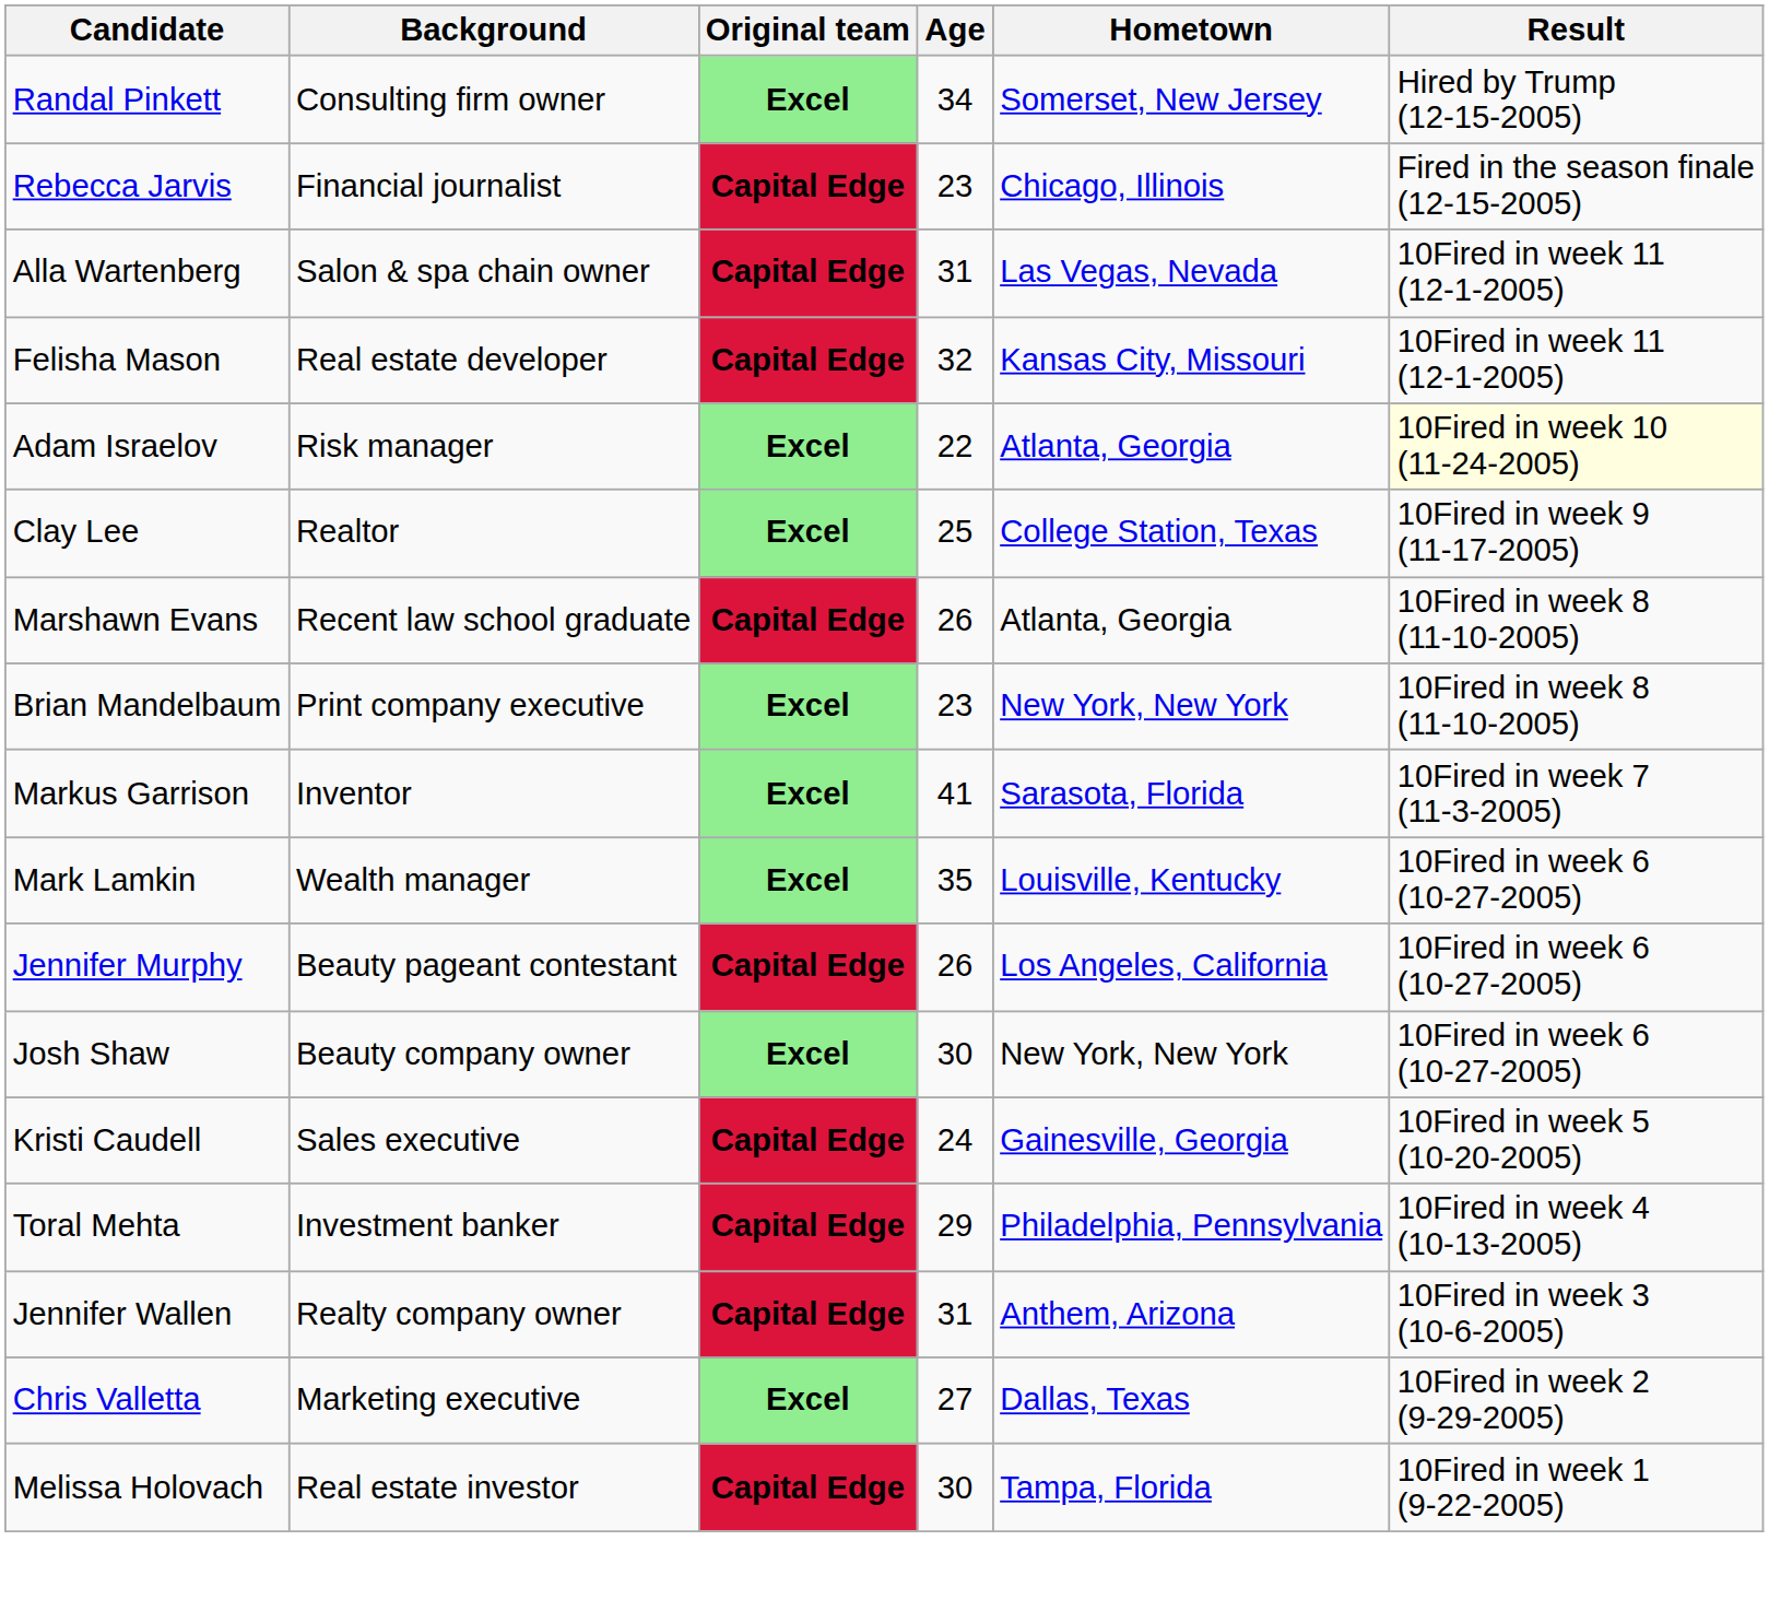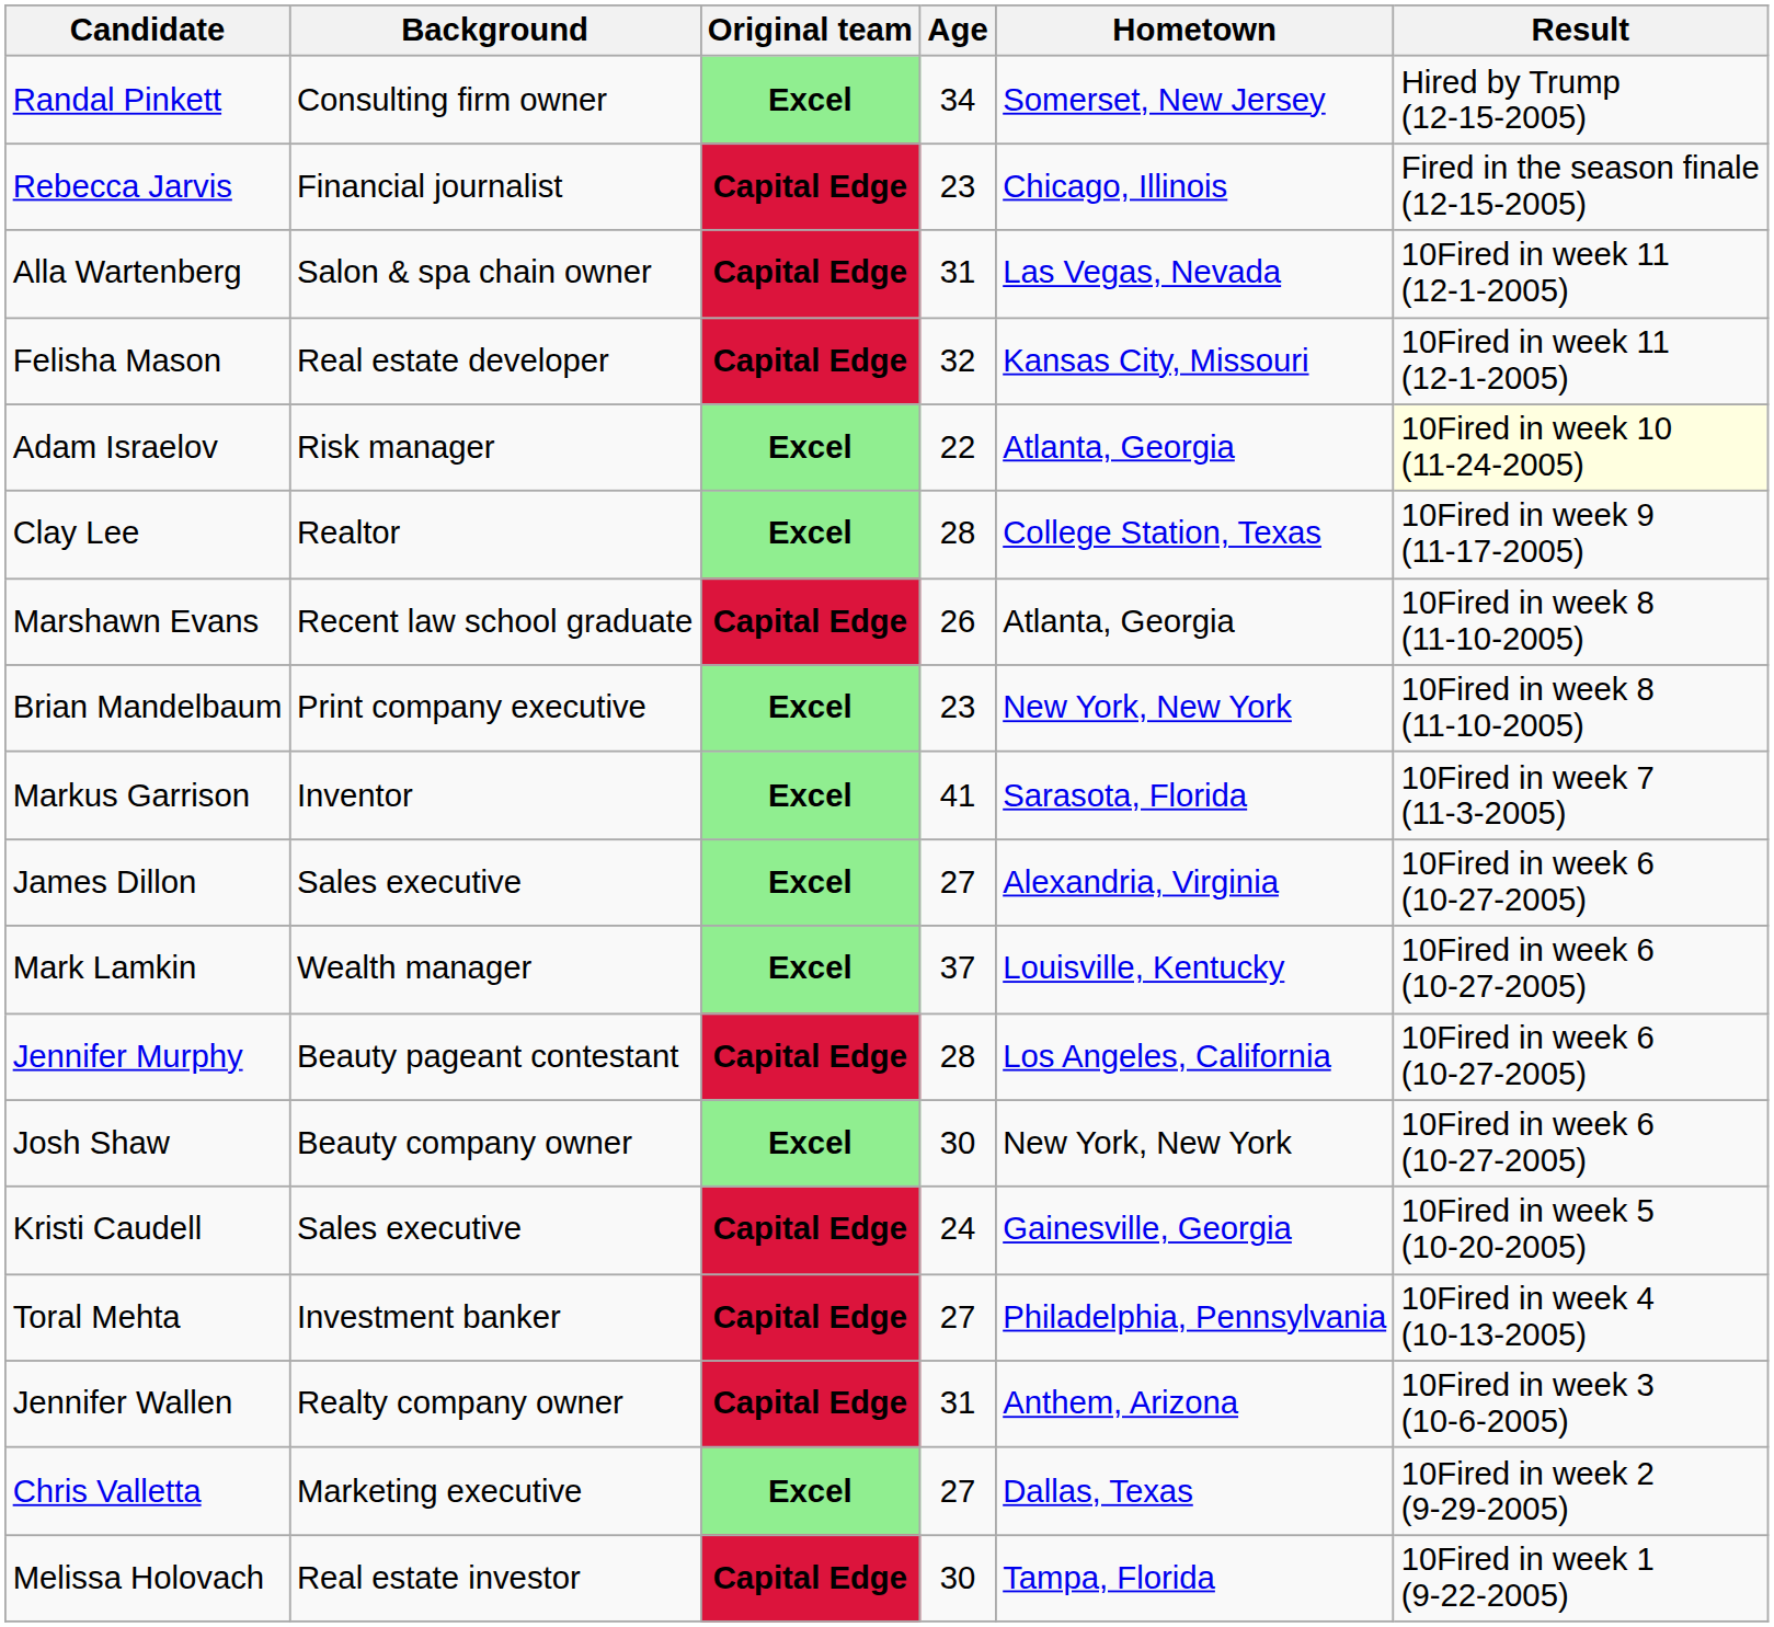Clay Lee | Age: 25 -> 28
+ row: James Dillon | Sales executive | Excel | 27 | Alexandria, Virginia | 10Fired in week 6 (10-27-2005)
Mark Lamkin | Age: 35 -> 37
Jennifer Murphy | Age: 26 -> 28
Toral Mehta | Age: 29 -> 27
